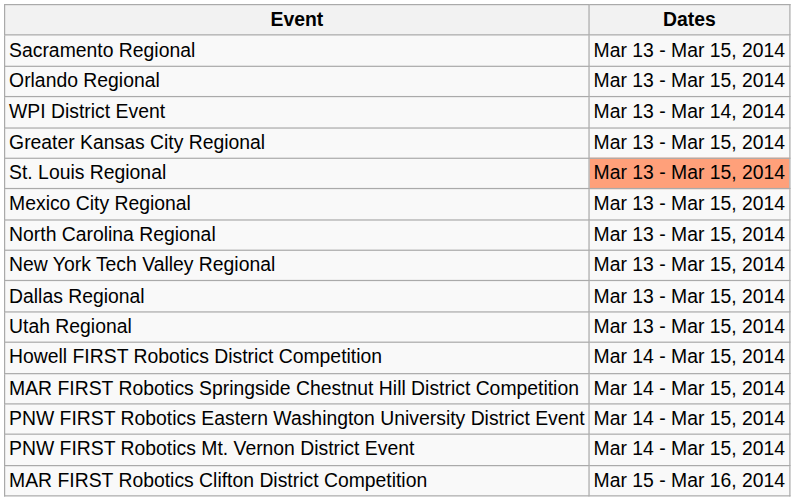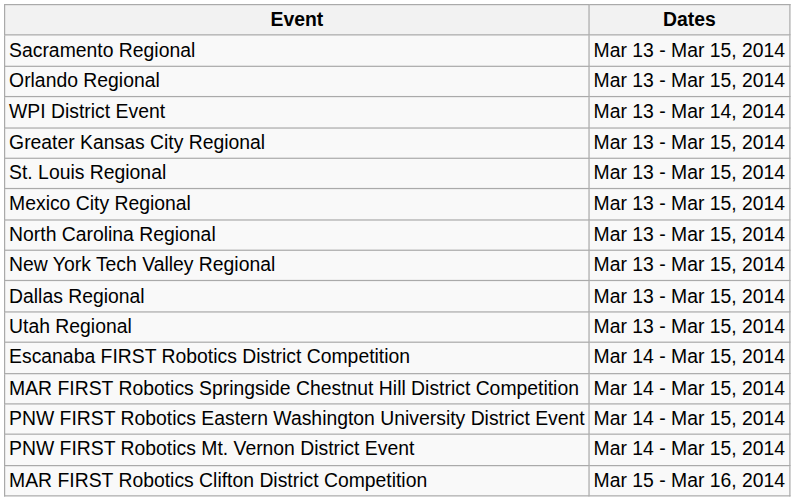St. Louis Regional | Dates: lightsalmon background -> no background
+ row: Escanaba FIRST Robotics District Competition | Mar 14 - Mar 15, 2014
- row: Howell FIRST Robotics District Competition | Mar 14 - Mar 15, 2014
